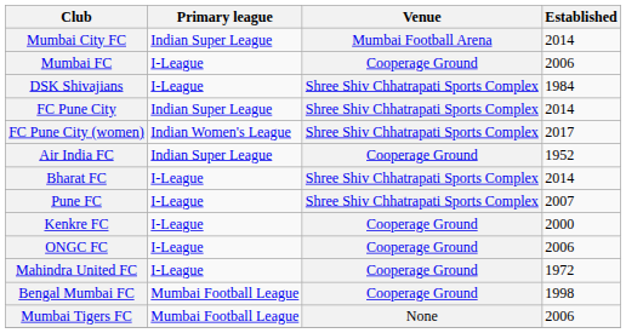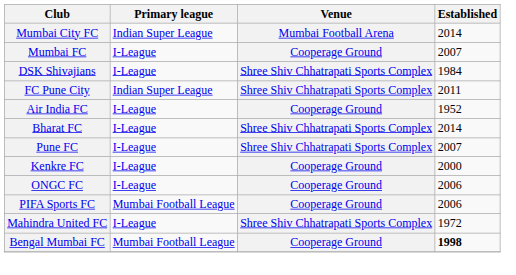Mumbai FC | Established: 2006 -> 2007
FC Pune City | Established: 2014 -> 2011
- row: FC Pune City (women) | Indian Women's League | Shree Shiv Chhatrapati Sports Complex | 2017
Air India FC | Primary league: Indian Super League -> I-League
+ row: PIFA Sports FC | Mumbai Football League | Cooperage Ground | 2006
Mahindra United FC | Venue: Cooperage Ground -> Shree Shiv Chhatrapati Sports Complex
Bengal Mumbai FC | Established: normal -> bold
- row: Mumbai Tigers FC | Mumbai Football League | None | 2006
